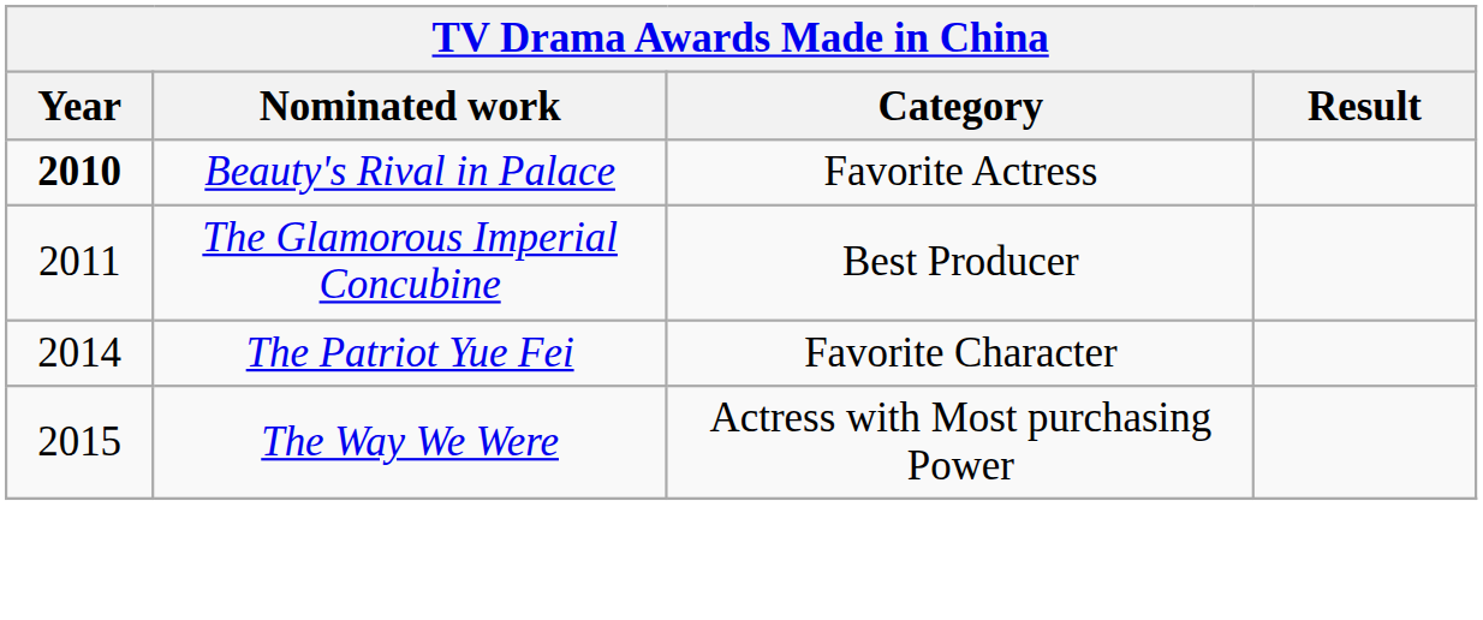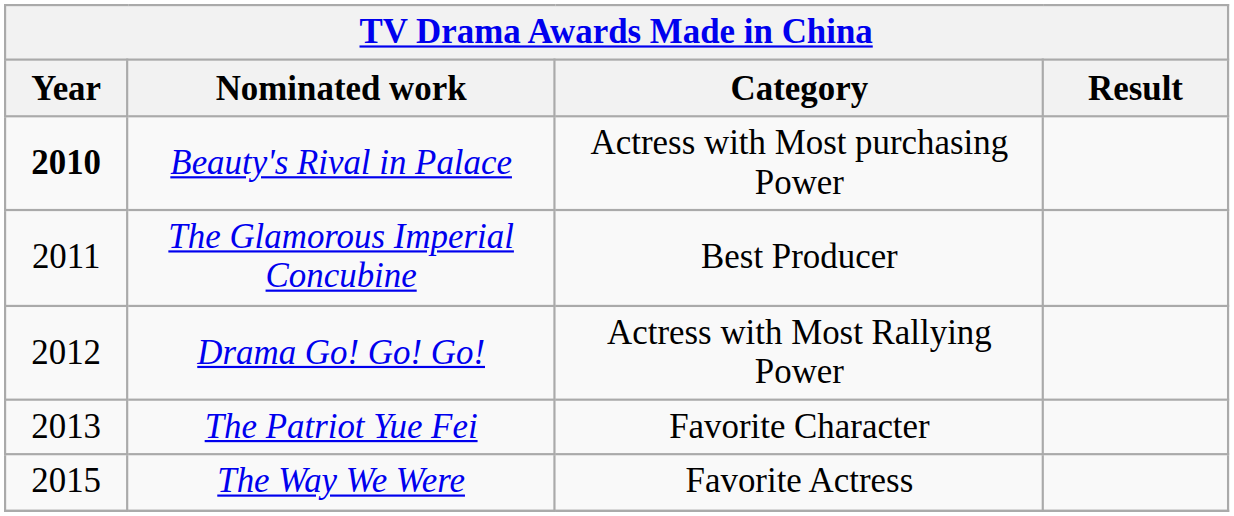Beauty's Rival in Palace | Category: Favorite Actress -> Actress with Most purchasing Power
+ row: 2012 | Drama Go! Go! Go! | Actress with Most Rallying Power
The Patriot Yue Fei | Year: 2014 -> 2013
The Way We Were | Category: Actress with Most purchasing Power -> Favorite Actress
